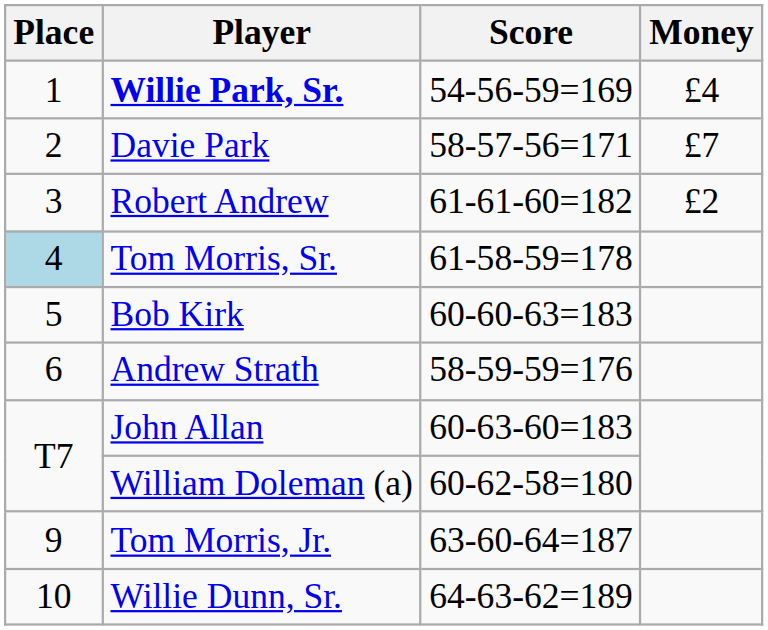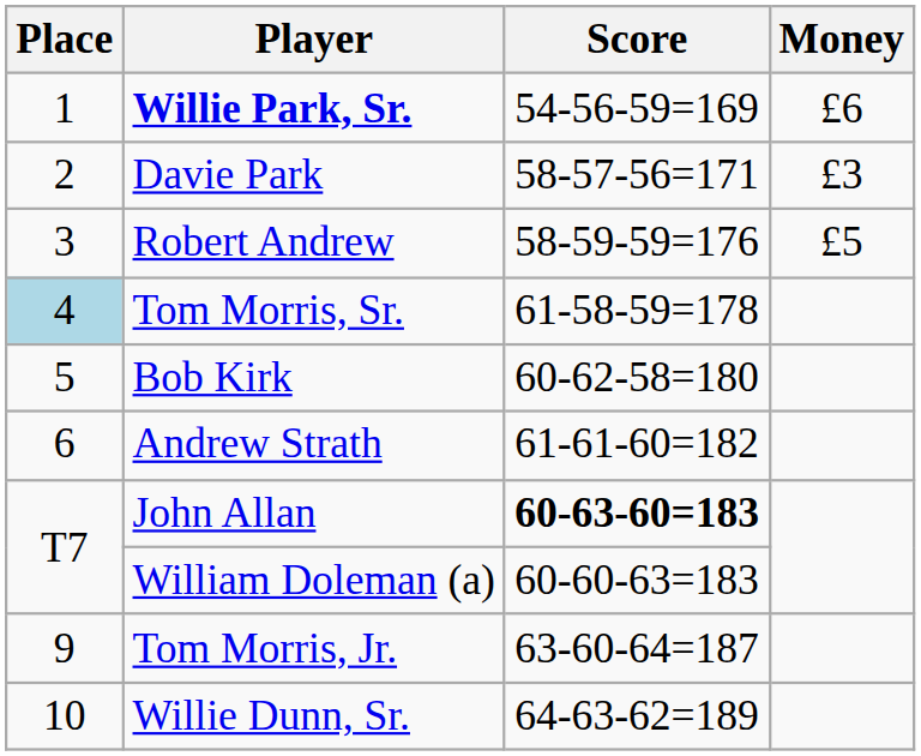Willie Park, Sr. | Money: £4 -> £6
Davie Park | Money: £7 -> £3
Robert Andrew | Score: 61-61-60=182 -> 58-59-59=176
Robert Andrew | Money: £2 -> £5
Bob Kirk | Score: 60-60-63=183 -> 60-62-58=180
Andrew Strath | Score: 58-59-59=176 -> 61-61-60=182
John Allan | Score: normal -> bold
William Doleman (a) | Score: 60-62-58=180 -> 60-60-63=183
